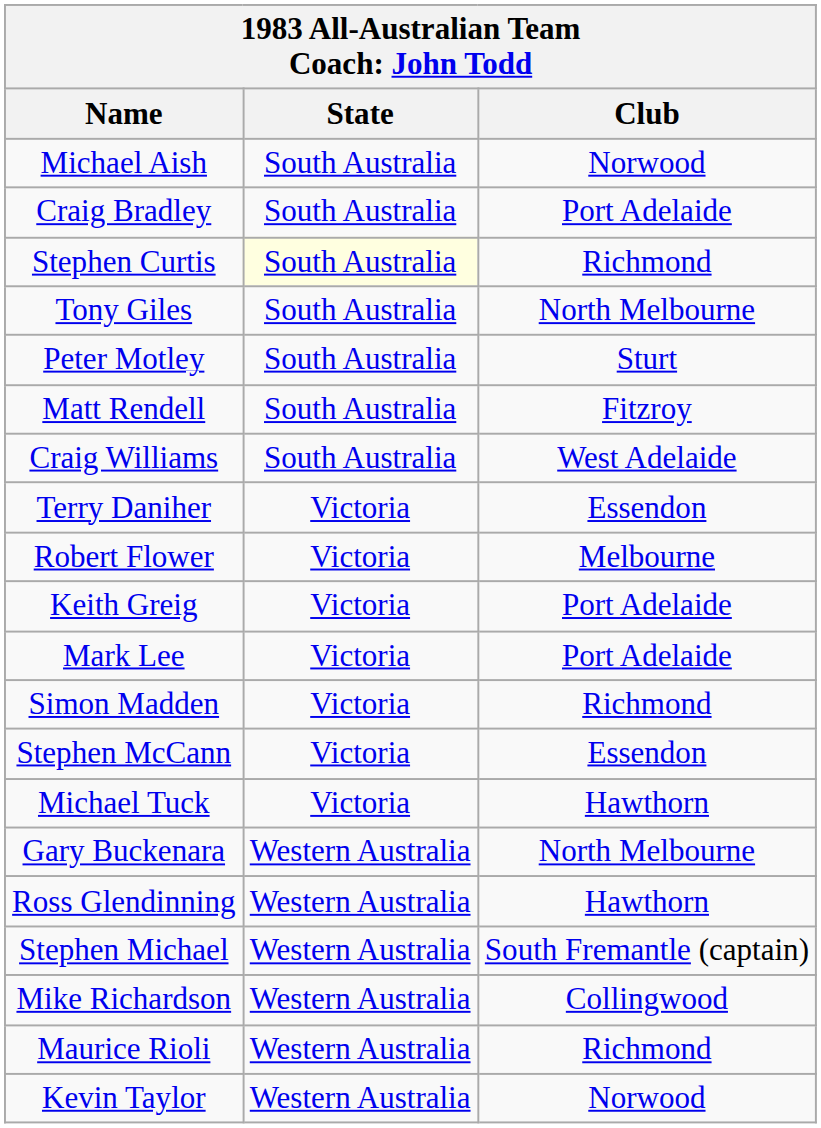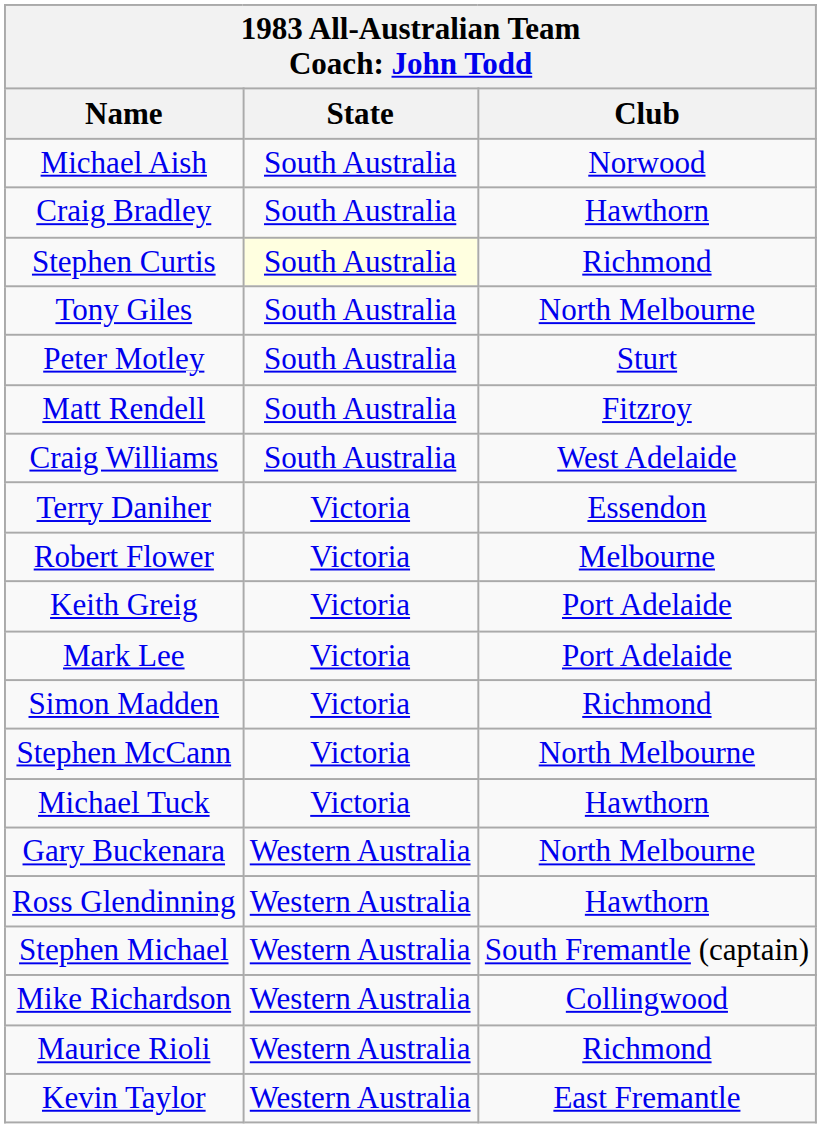Craig Bradley | Club: Port Adelaide -> Hawthorn
Stephen McCann | Club: Essendon -> North Melbourne
Kevin Taylor | Club: Norwood -> East Fremantle
